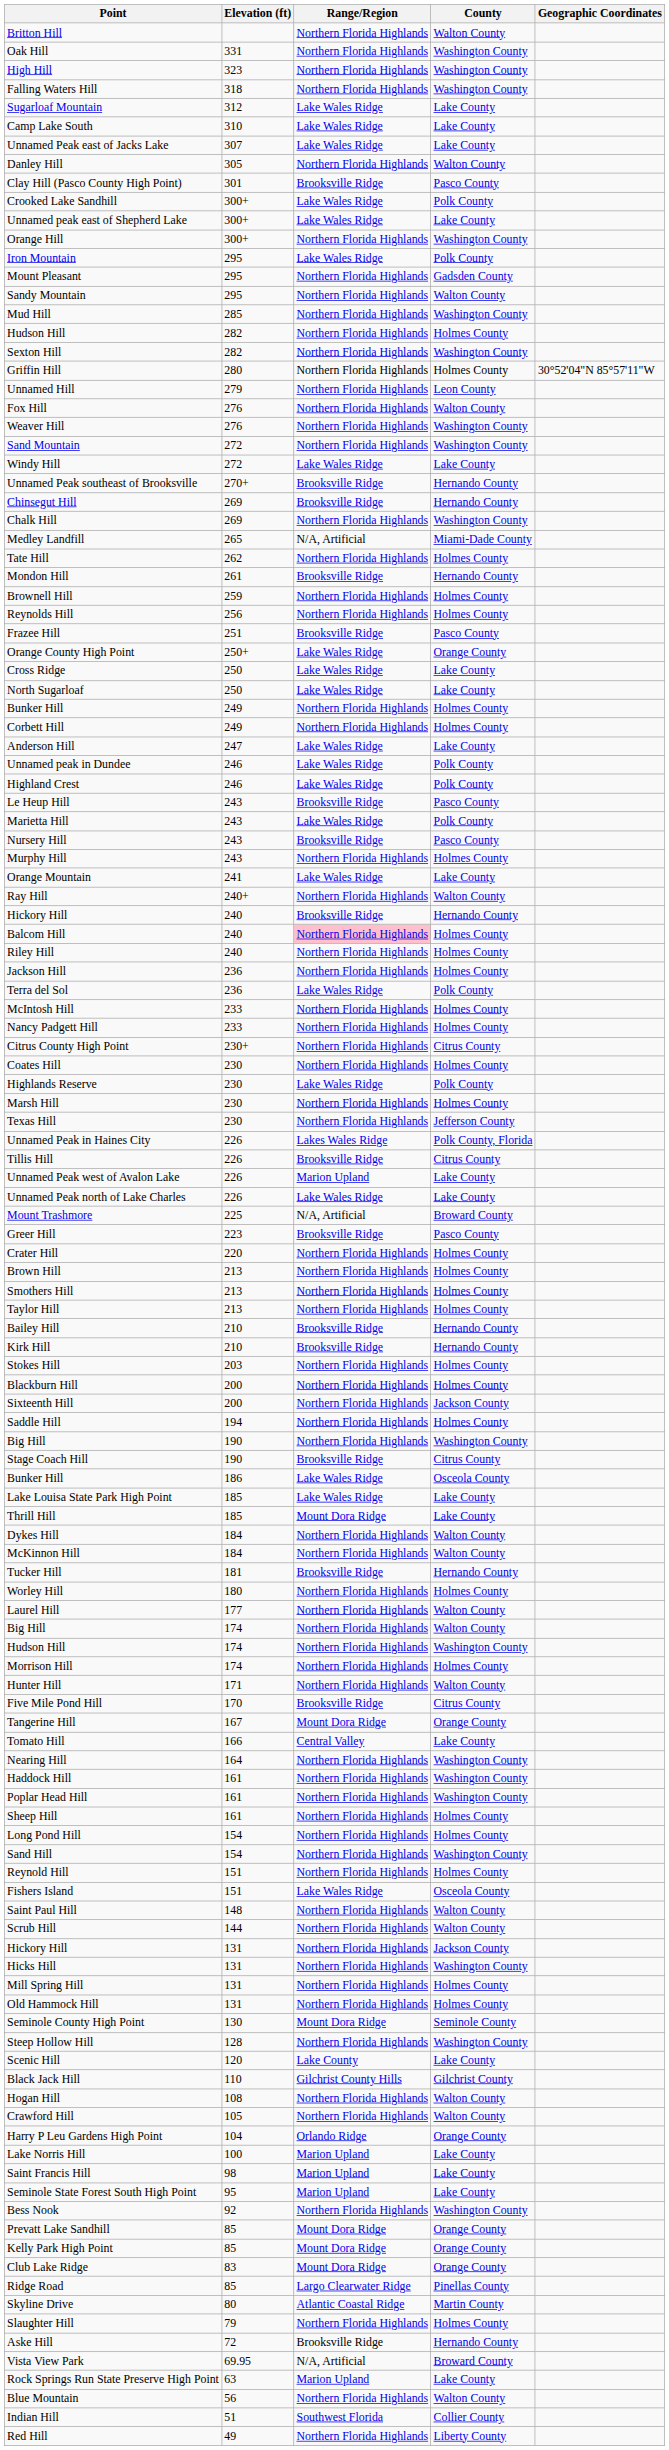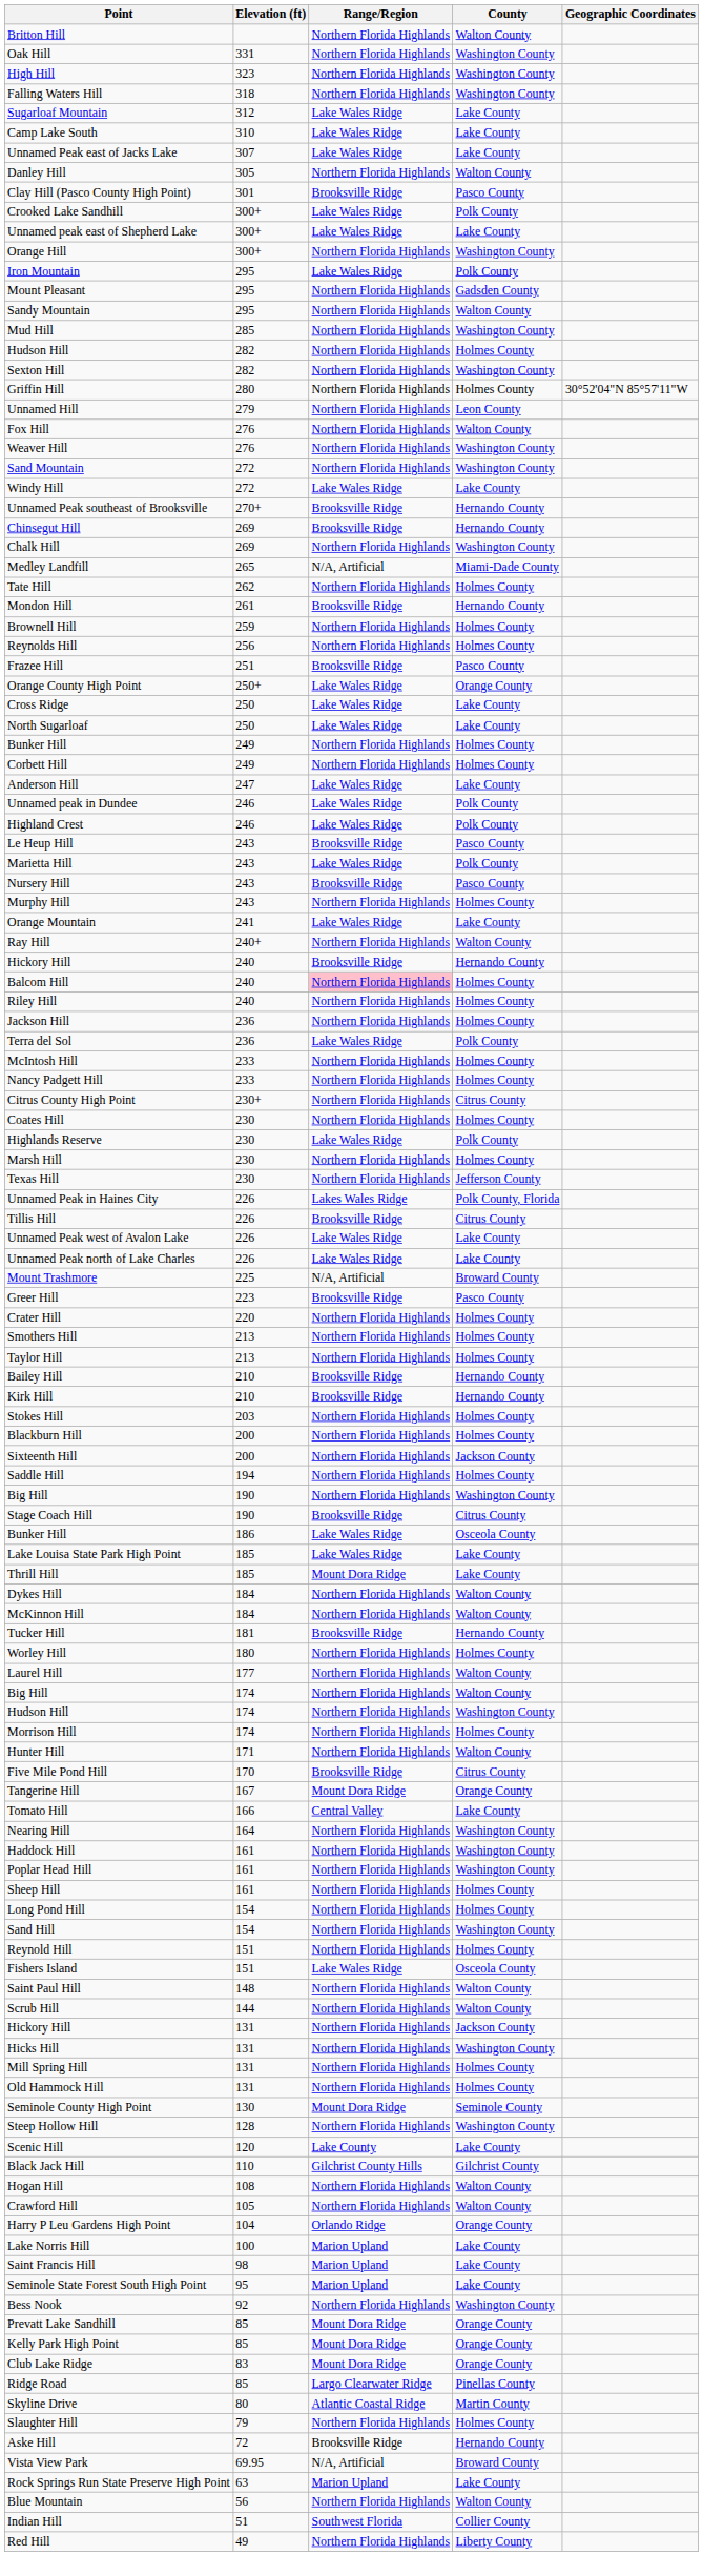Unnamed Peak west of Avalon Lake | Range/Region: Marion Upland -> Lake Wales Ridge
- row: Brown Hill | 213 | Northern Florida Highlands | Holmes County
